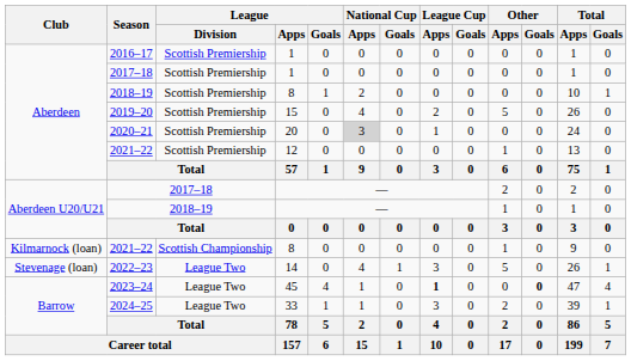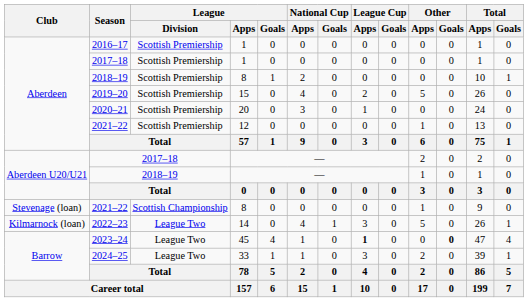2020–21 | National Cup / Apps: lightgrey background -> no background
2021–22 / 8 | Club: Kilmarnock (loan) -> Stevenage (loan)
2022–23 | Club: Stevenage (loan) -> Kilmarnock (loan)
